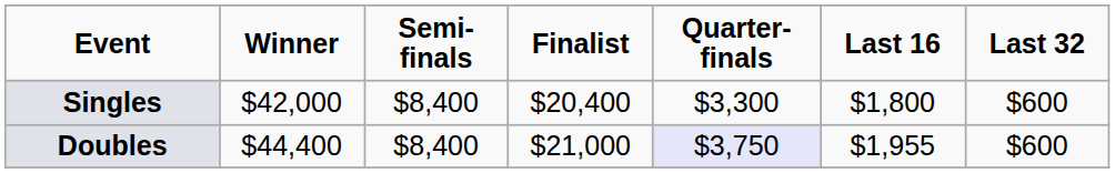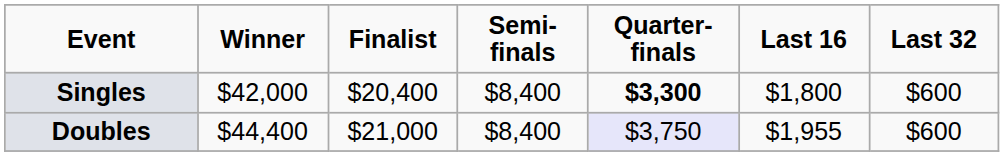columns swapped: Finalist <-> Semi-finals
Singles | Quarter-finals: normal -> bold
